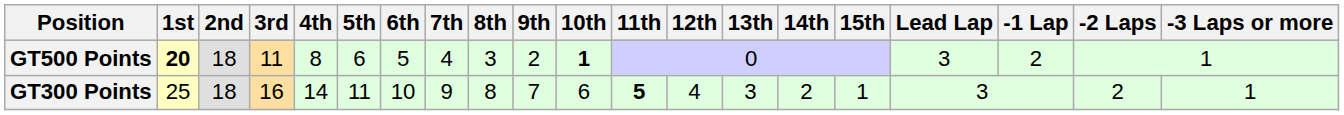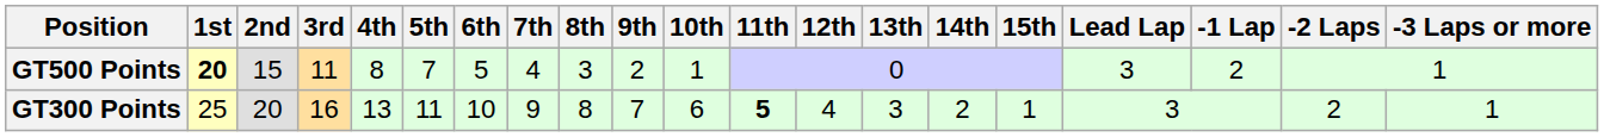GT500 Points | 2nd: 18 -> 15
GT500 Points | 5th: 6 -> 7
GT500 Points | 10th: bold -> normal
GT300 Points | 2nd: 18 -> 20
GT300 Points | 4th: 14 -> 13
